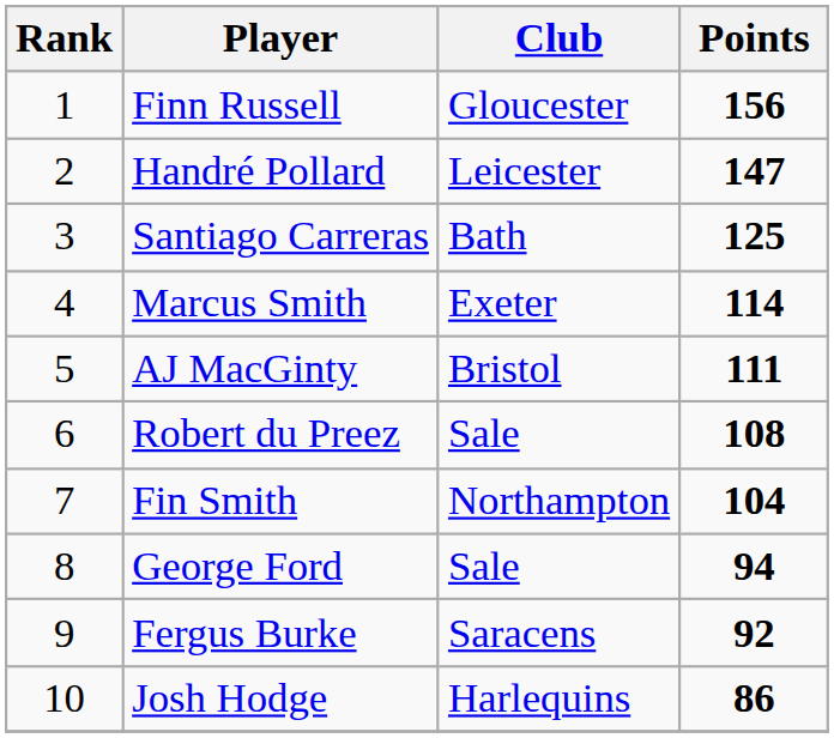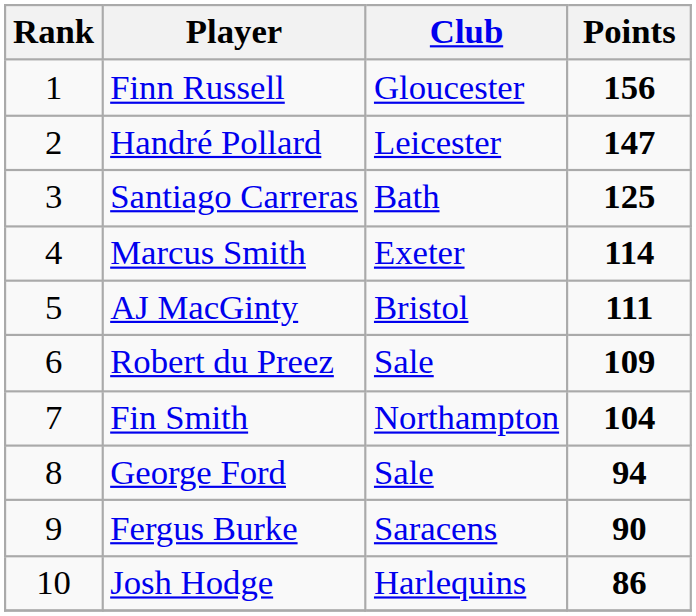Robert du Preez | Points: 108 -> 109
Fergus Burke | Points: 92 -> 90
